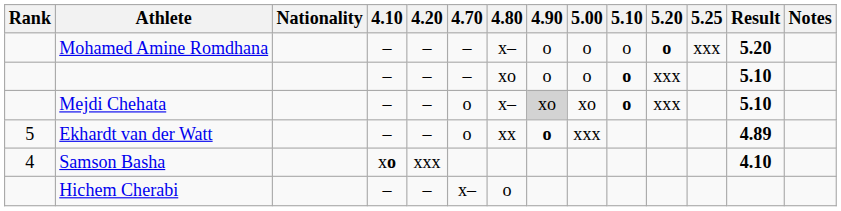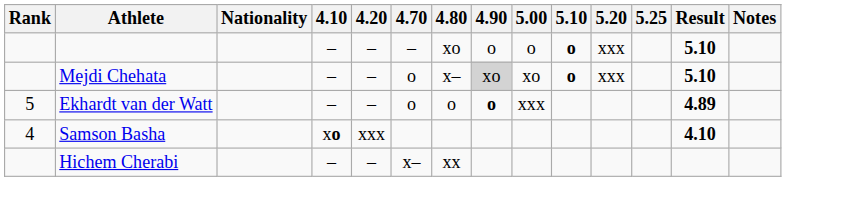- row: Mohamed Amine Romdhana | – | – | – | x– | o | o | o | o | xxx | 5.20
Ekhardt van der Watt | 4.80: xx -> o
Hichem Cherabi | 4.80: o -> xx
